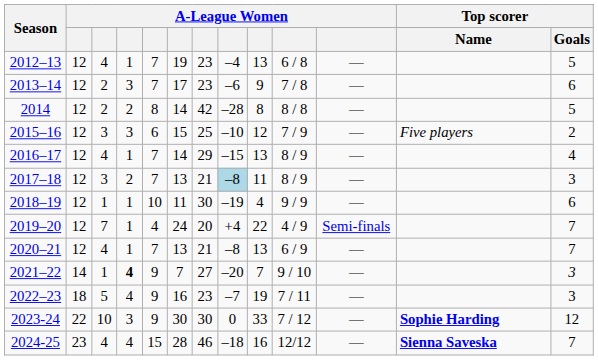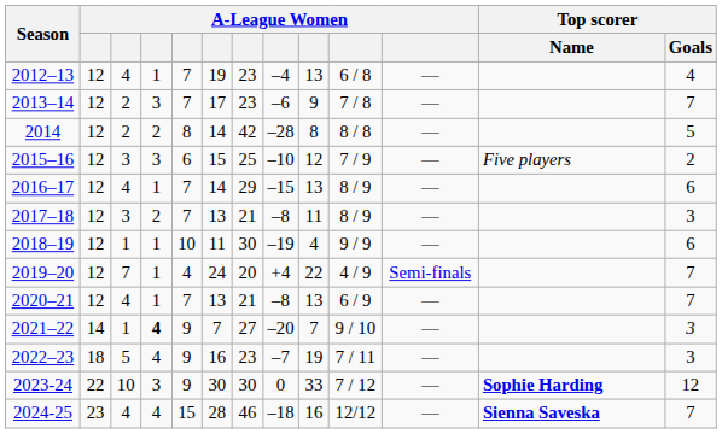2012–13 | Top scorer / Goals: 5 -> 4
2013–14 | Top scorer / Goals: 6 -> 7
2016–17 | Top scorer / Goals: 4 -> 6
2017–18 | column 8: lightblue background -> no background
